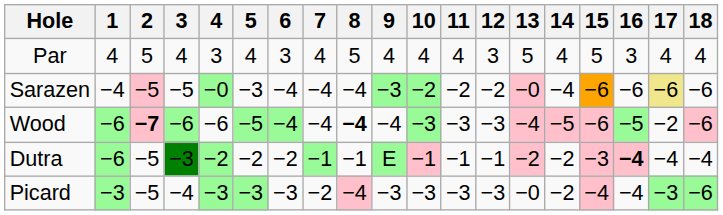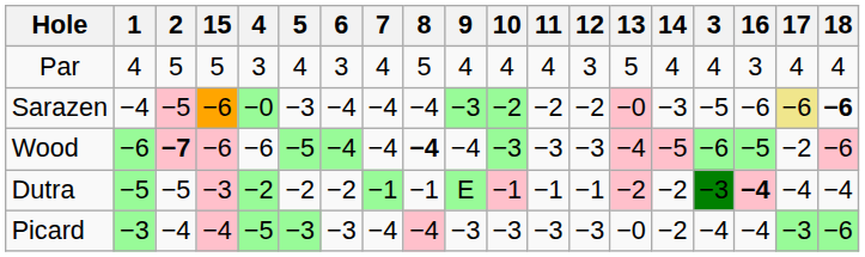columns swapped: 3 <-> 15
Sarazen | 14: −4 -> −3
Sarazen | 18: normal -> bold
Dutra | 1: −6 -> −5
Picard | 2: −5 -> −4
Picard | 4: −3 -> −5
Picard | 7: −2 -> −4
